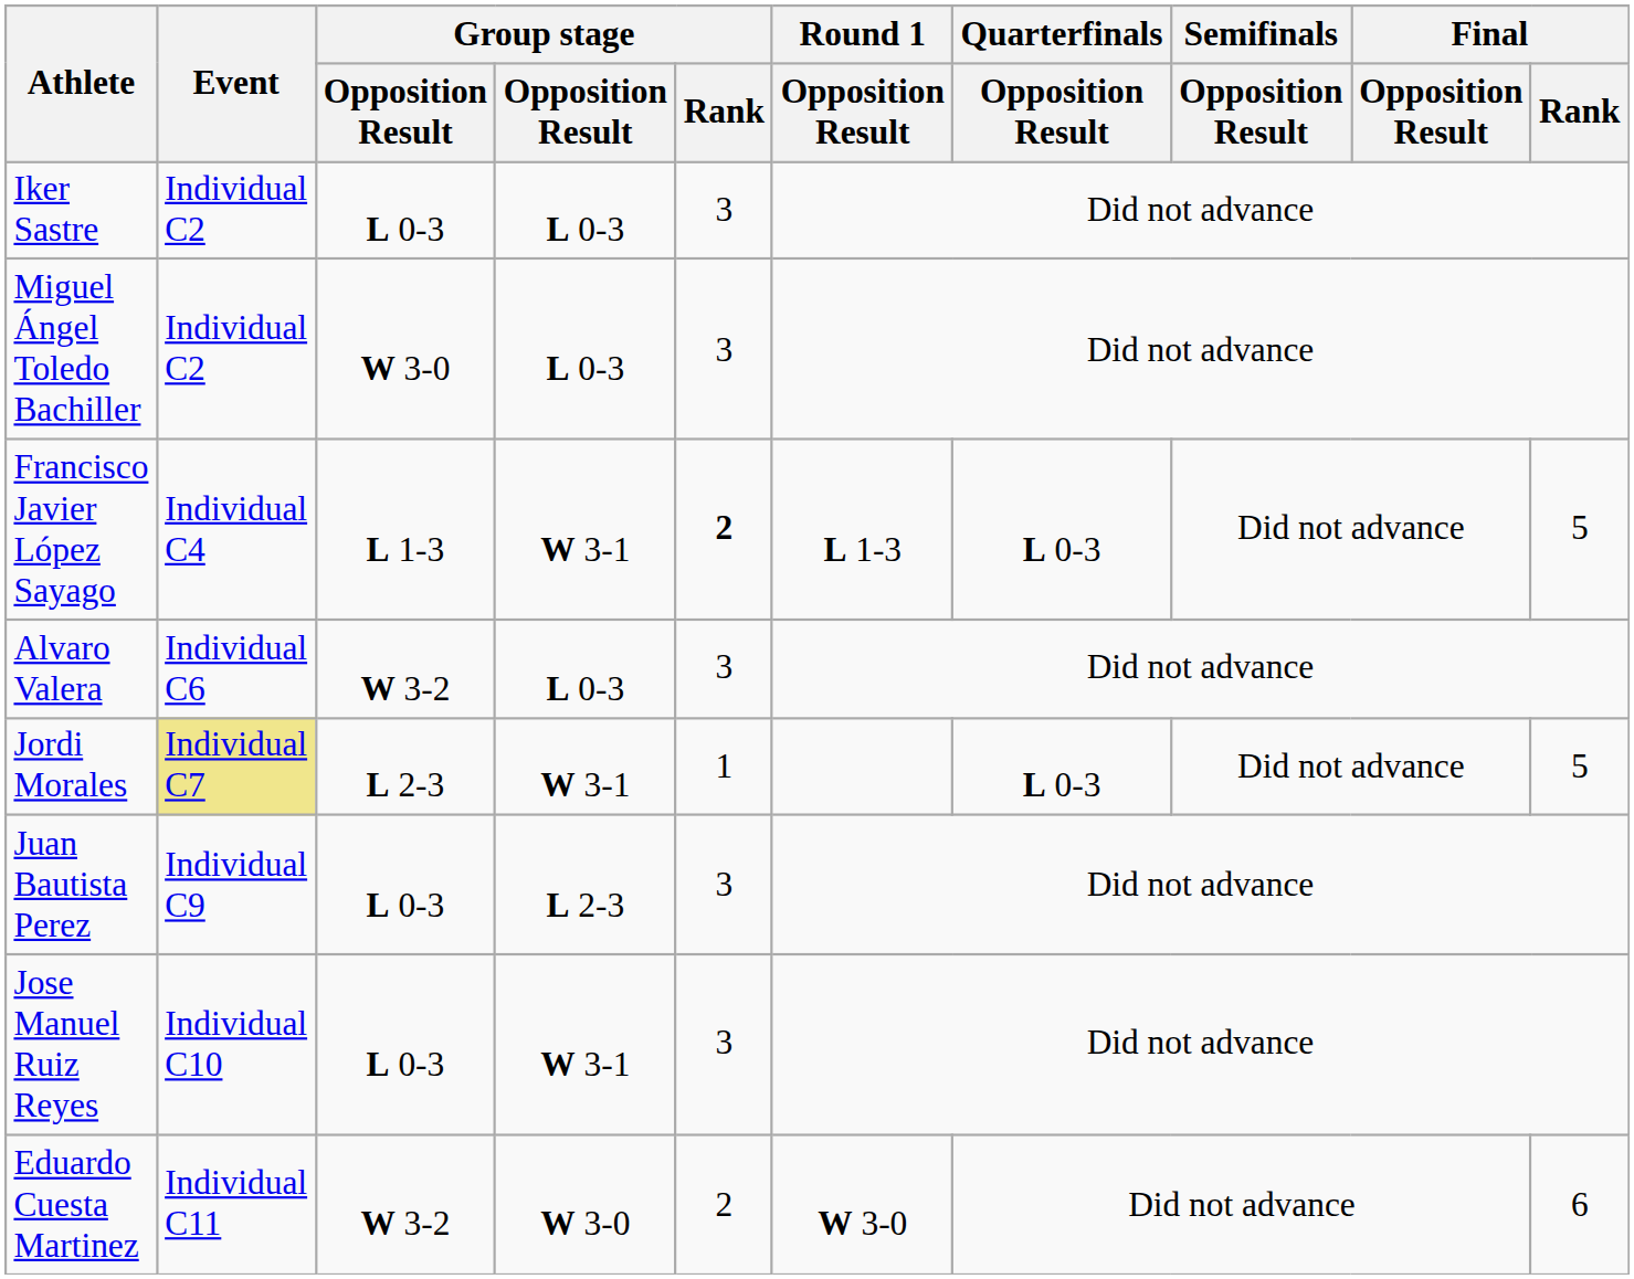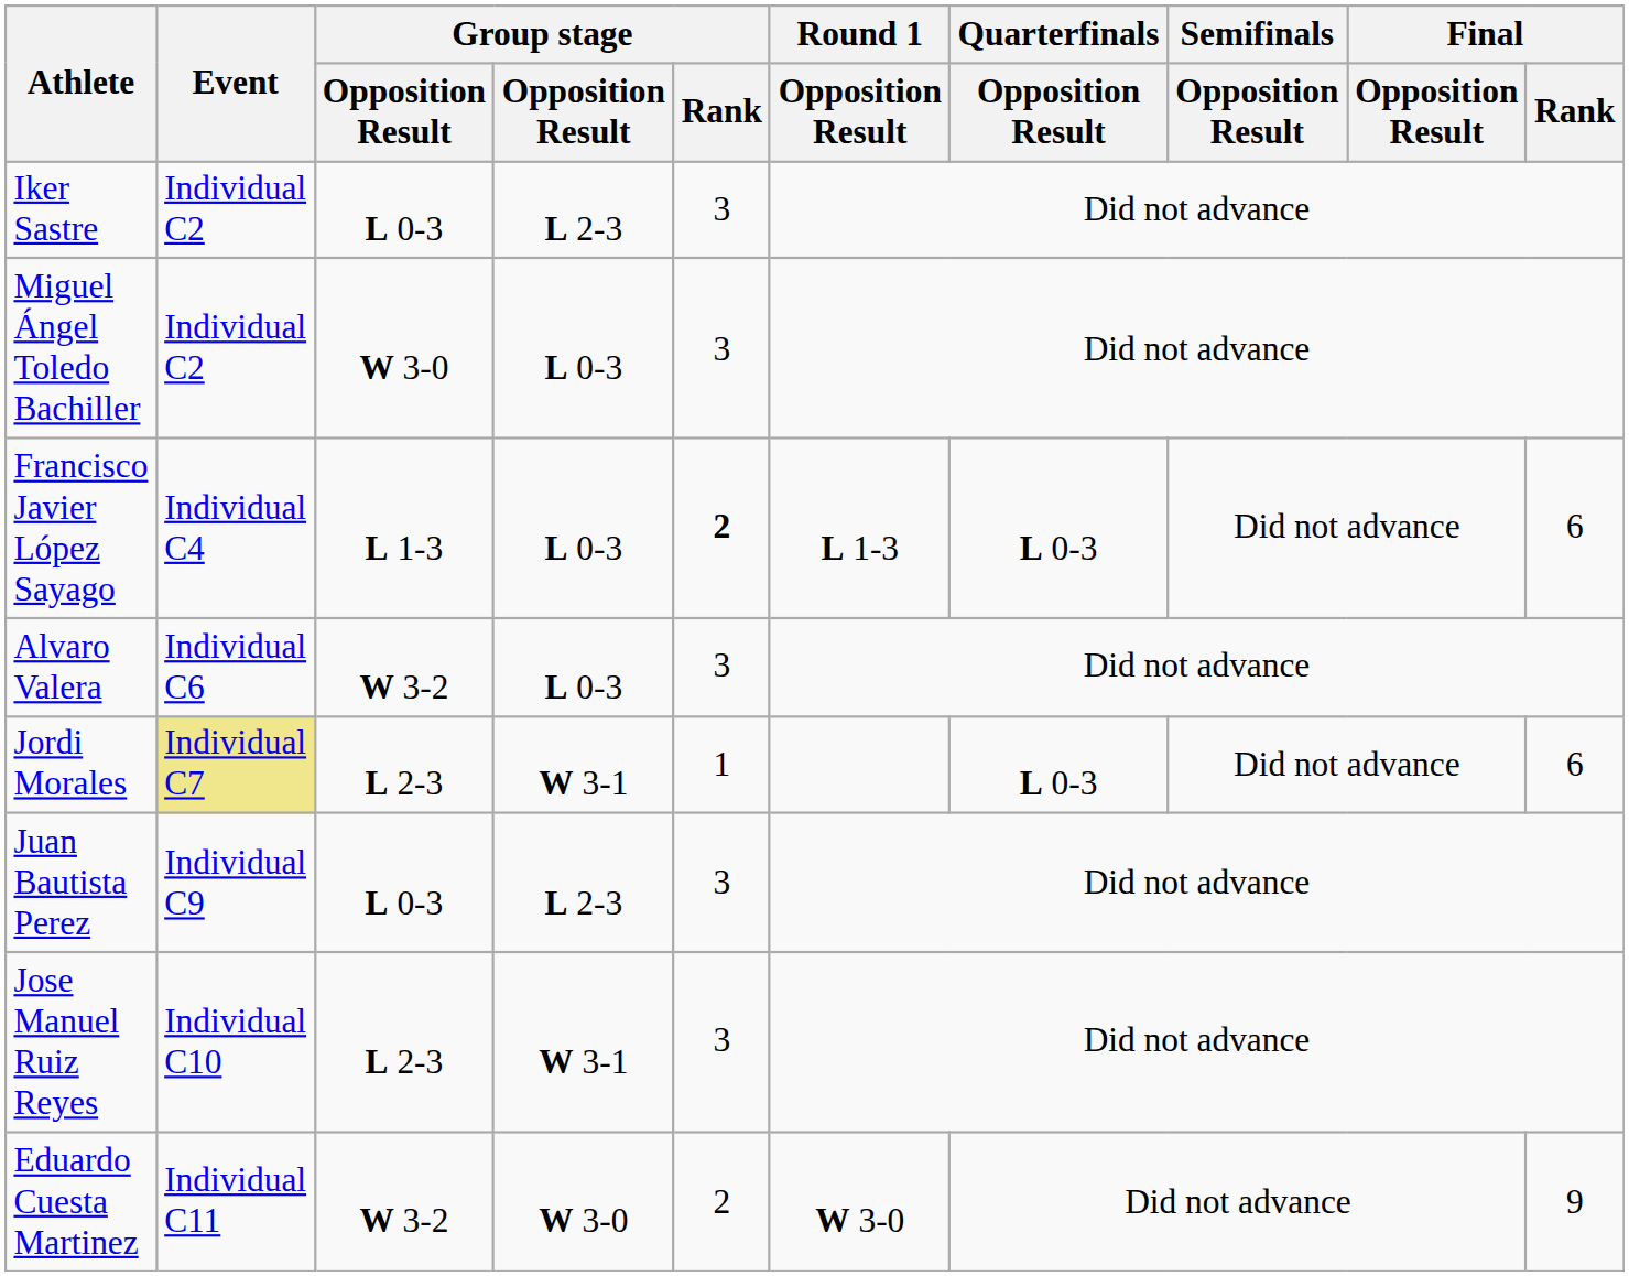Iker Sastre | column 4: L 0-3 -> L 2-3
Francisco Javier López Sayago | column 4: W 3-1 -> L 0-3
Francisco Javier López Sayago | Final / Rank: 5 -> 6
Jordi Morales | Final / Rank: 5 -> 6
Jose Manuel Ruiz Reyes | column 3: L 0-3 -> L 2-3
Eduardo Cuesta Martinez | Final / Rank: 6 -> 9
